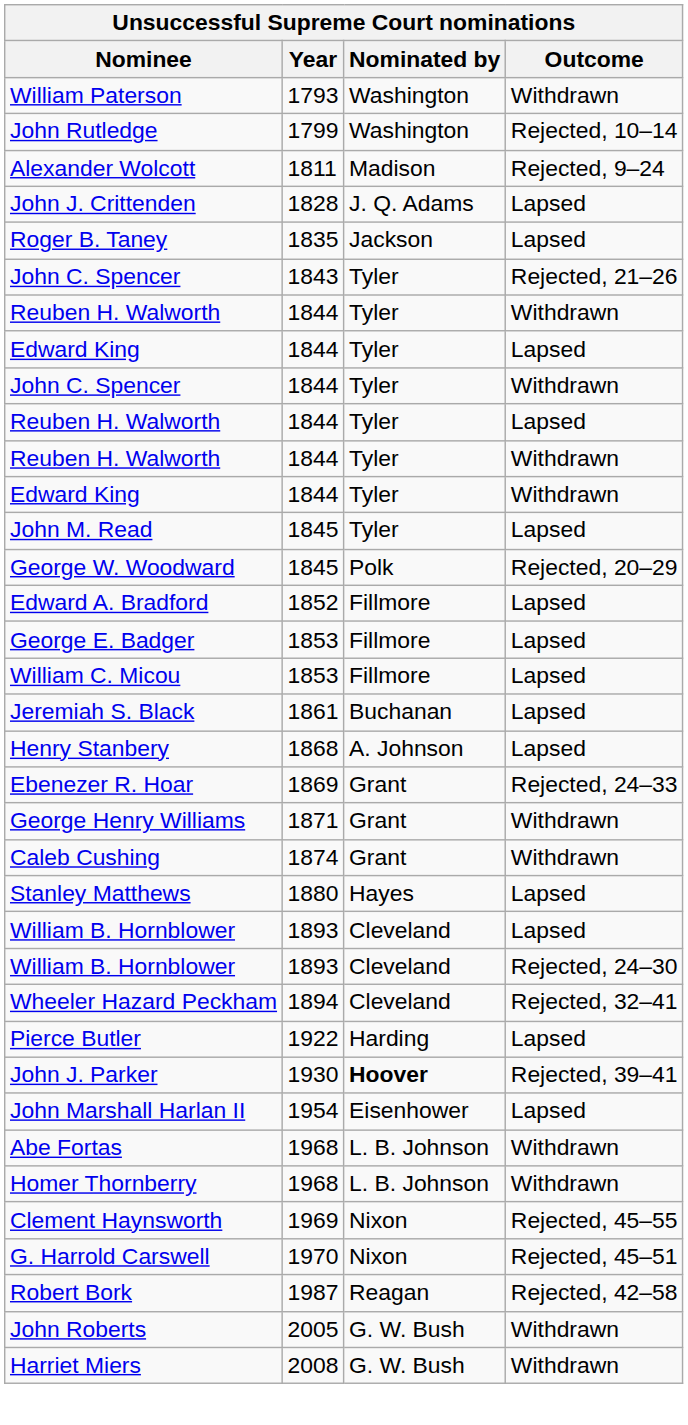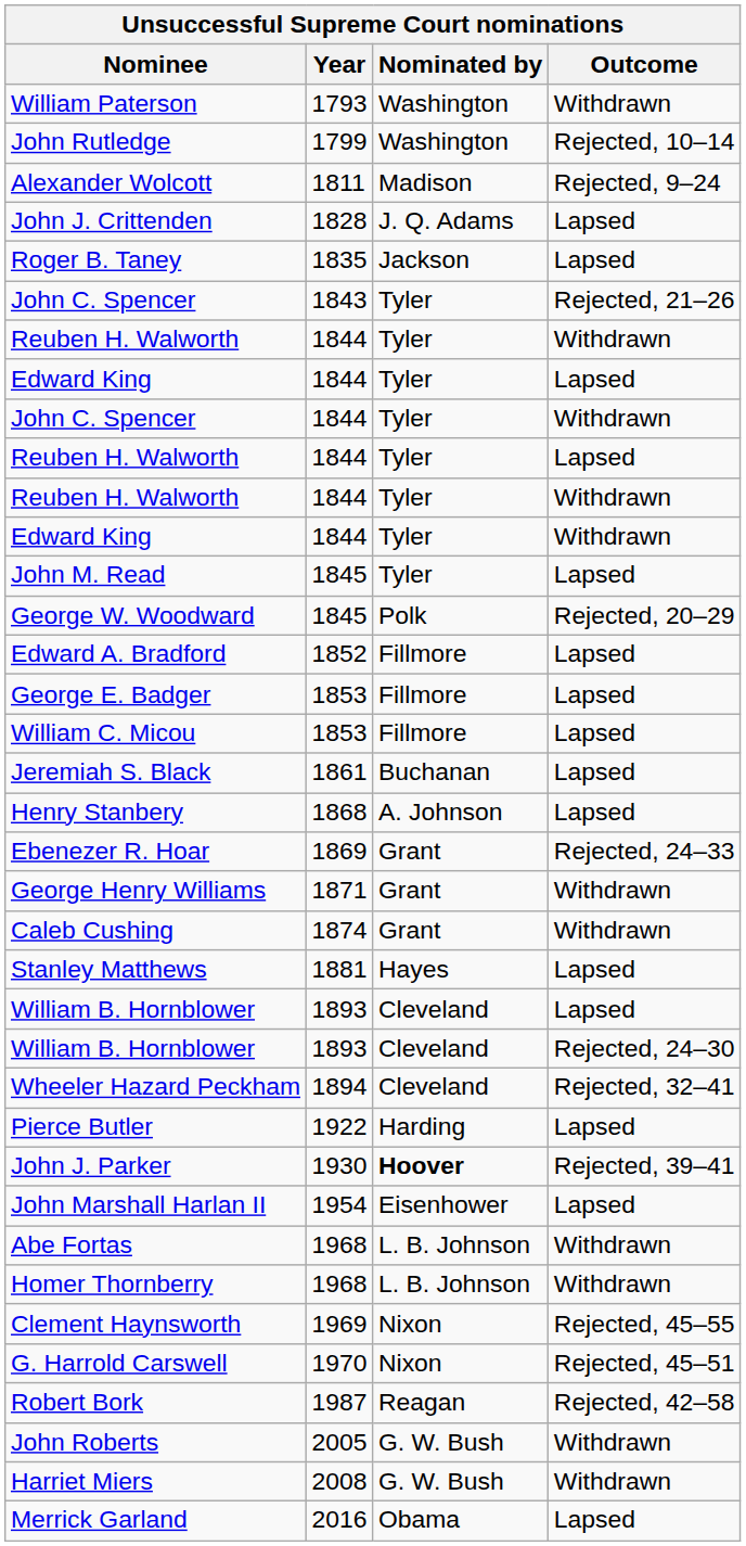Stanley Matthews | Year: 1880 -> 1881
+ row: Merrick Garland | 2016 | Obama | Lapsed
